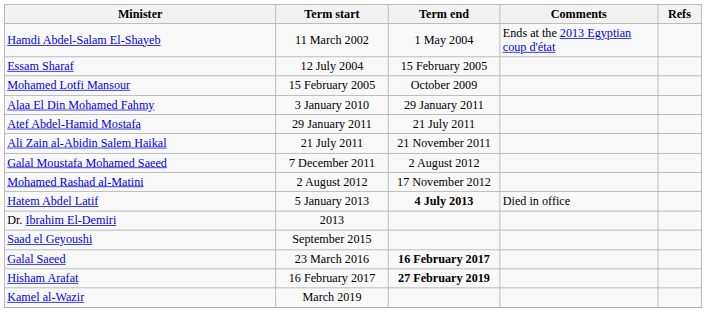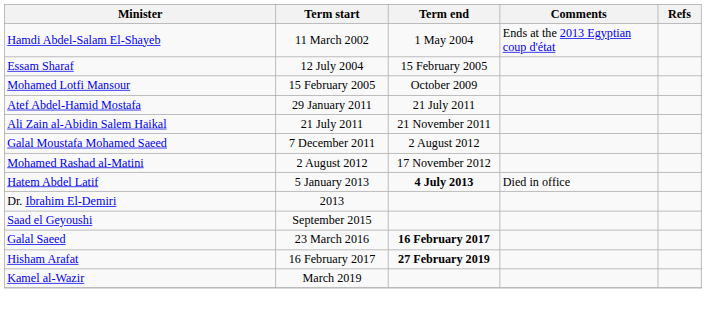- row: Alaa El Din Mohamed Fahmy | 3 January 2010 | 29 January 2011
